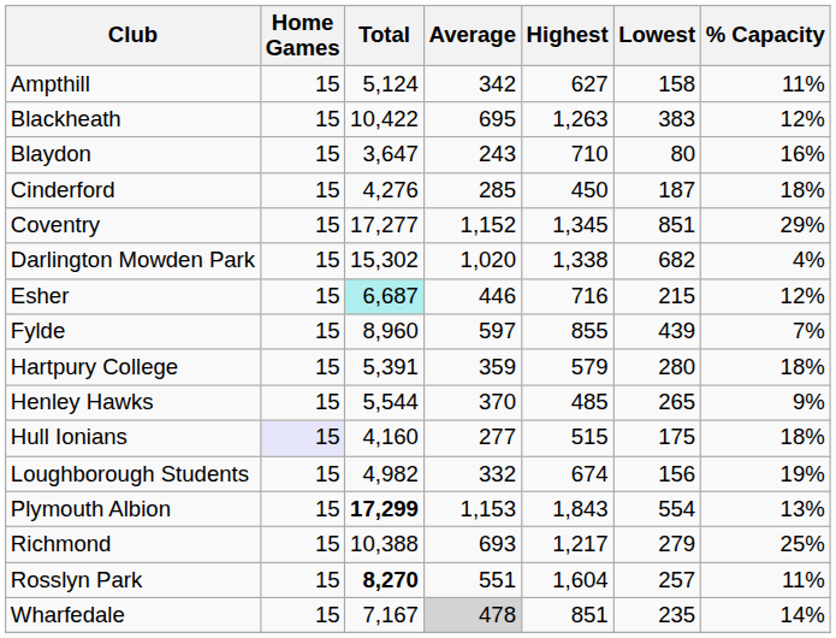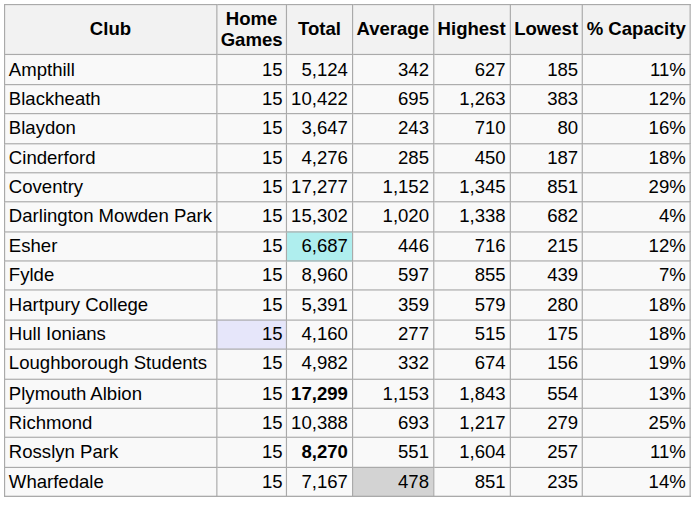Ampthill | Lowest: 158 -> 185
- row: Henley Hawks | 15 | 5,544 | 370 | 485 | 265 | 9%
